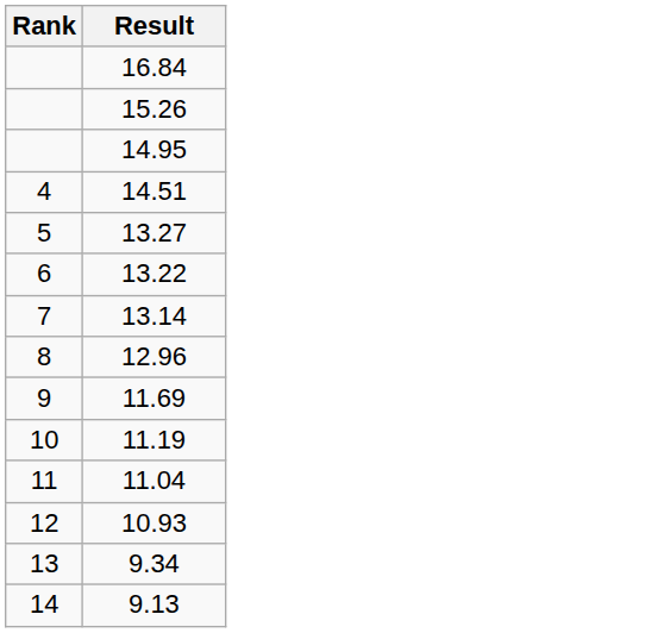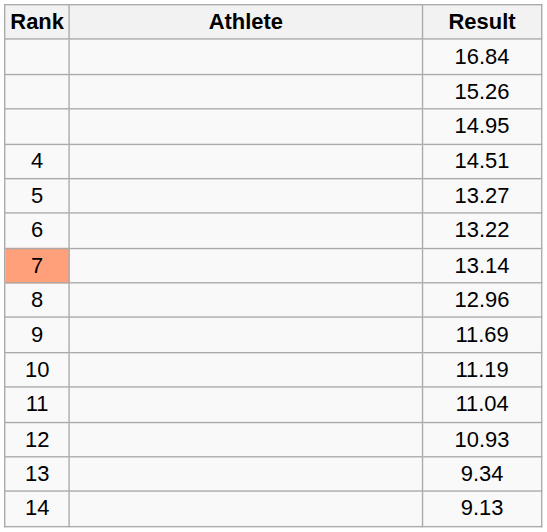+ column: Athlete
13.14 | Rank: no background -> lightsalmon background
